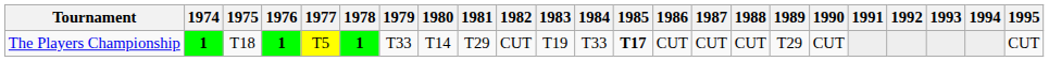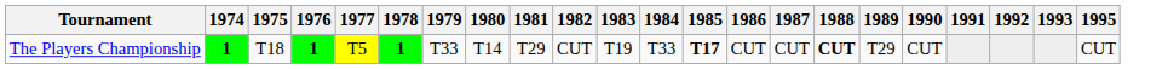- column: 1994
The Players Championship | 1988: normal -> bold
